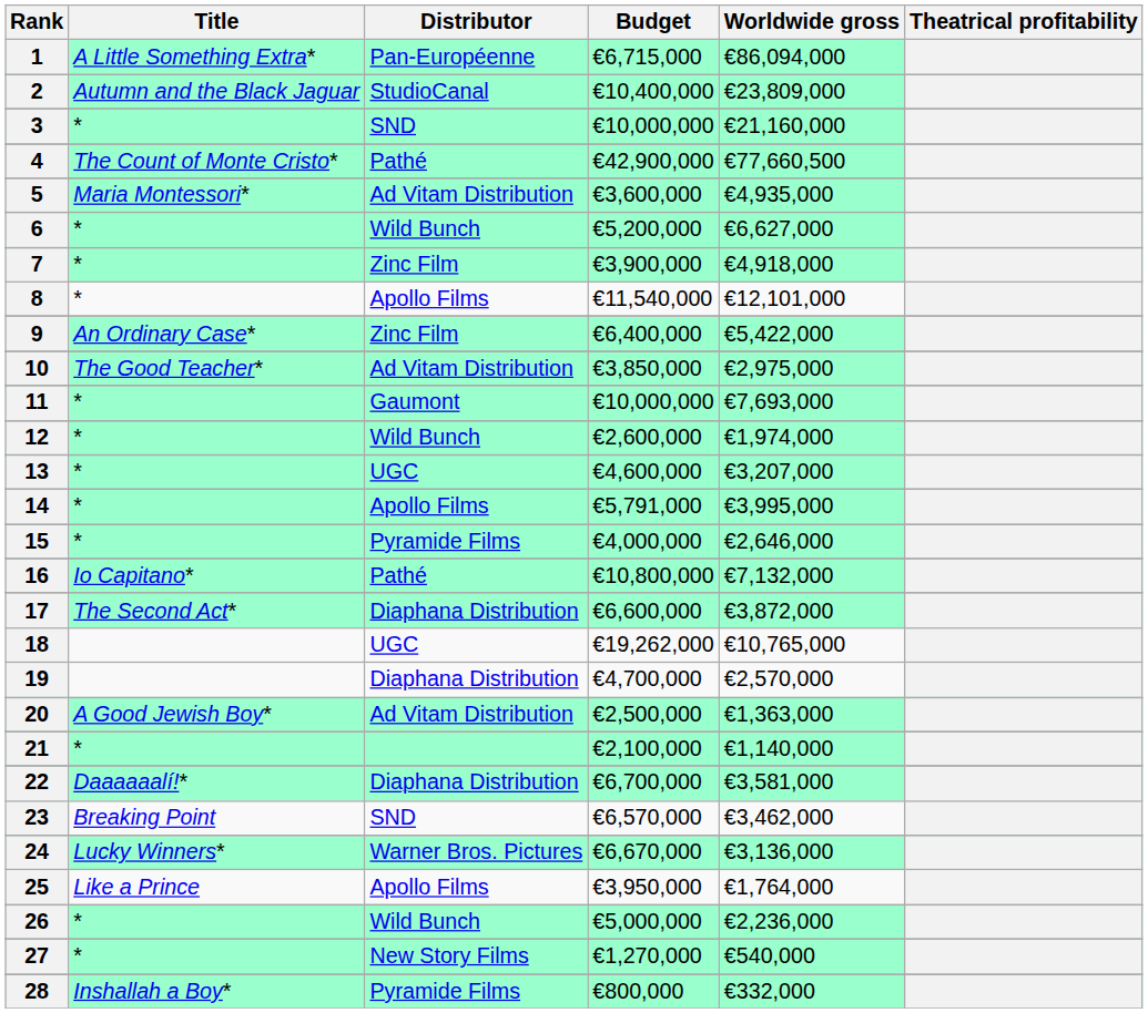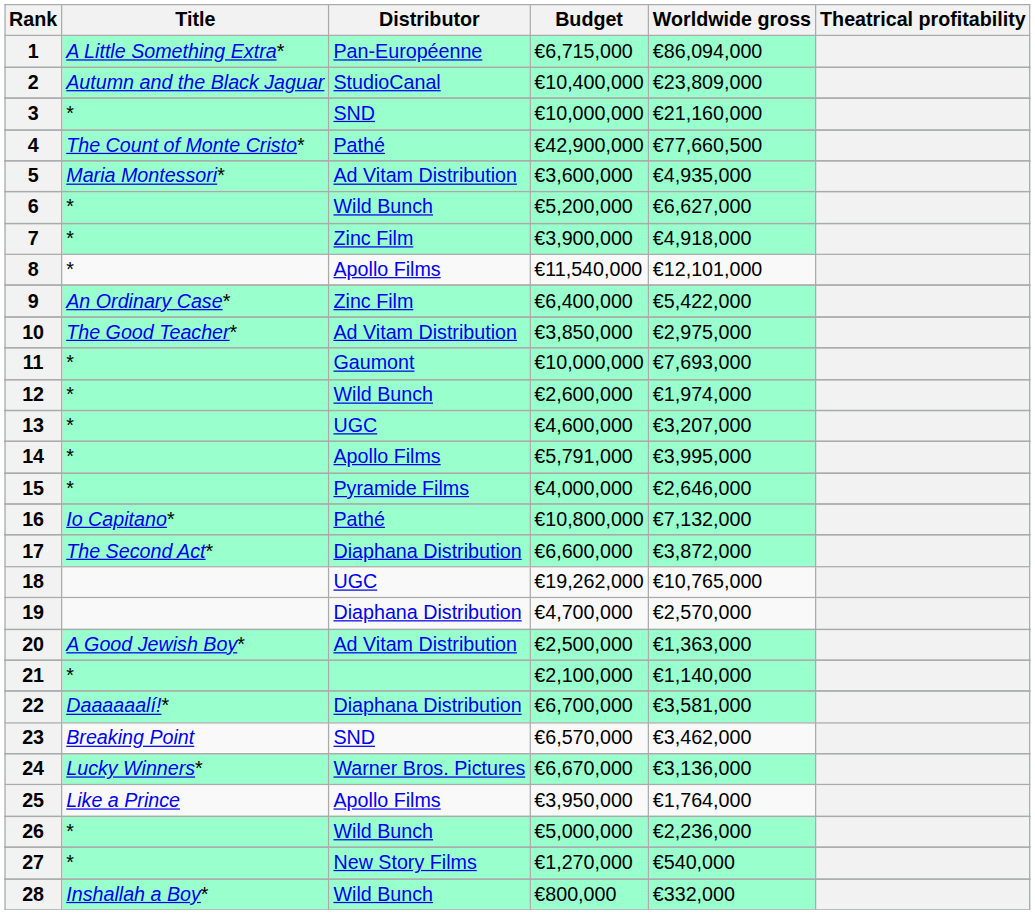28 | Distributor: Pyramide Films -> Wild Bunch
